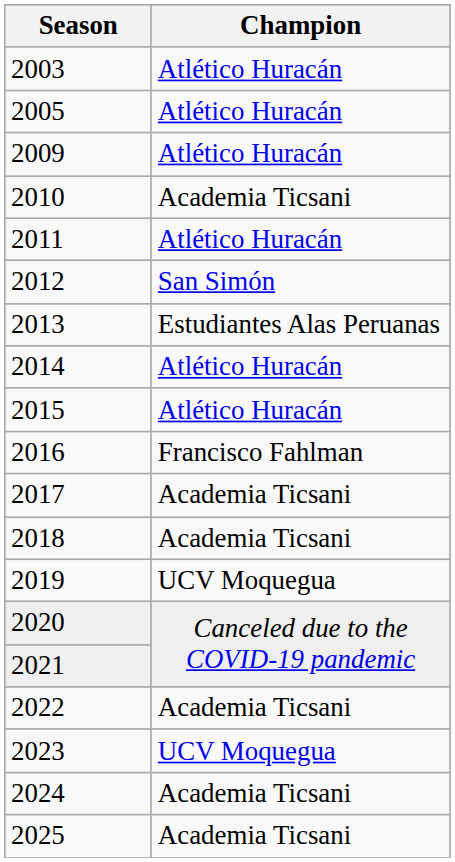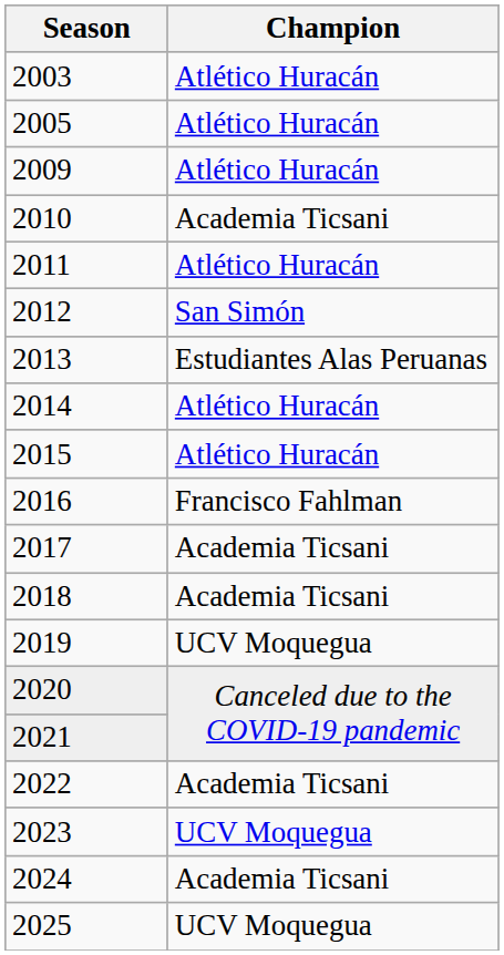2025 | Champion: Academia Ticsani -> UCV Moquegua
